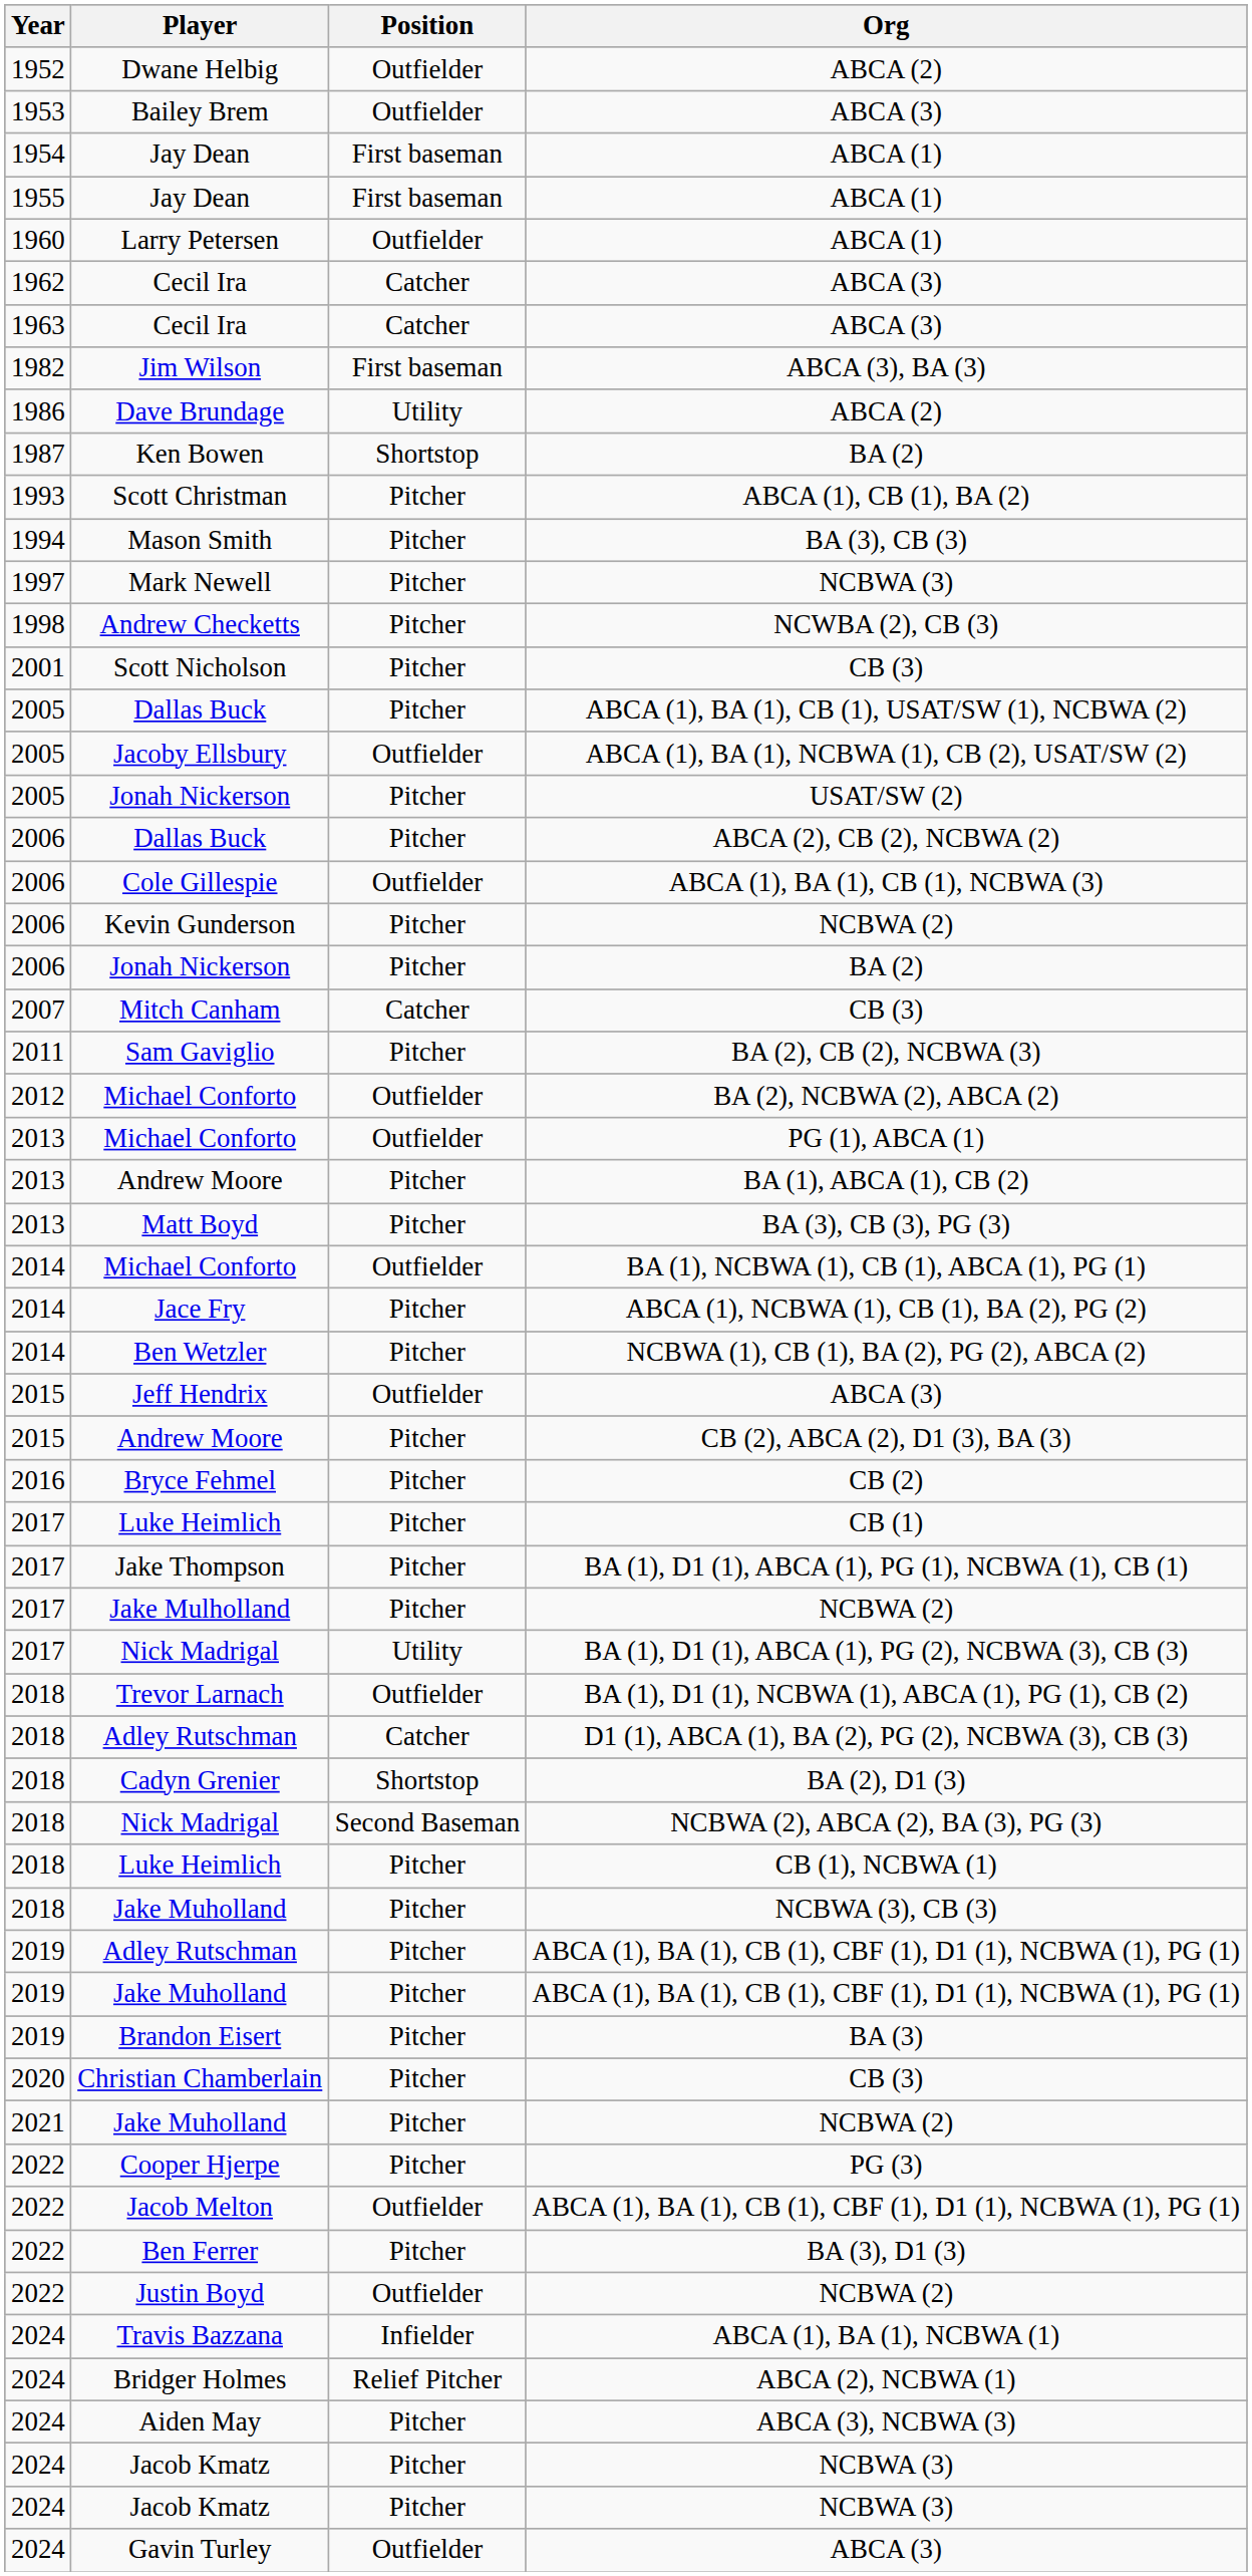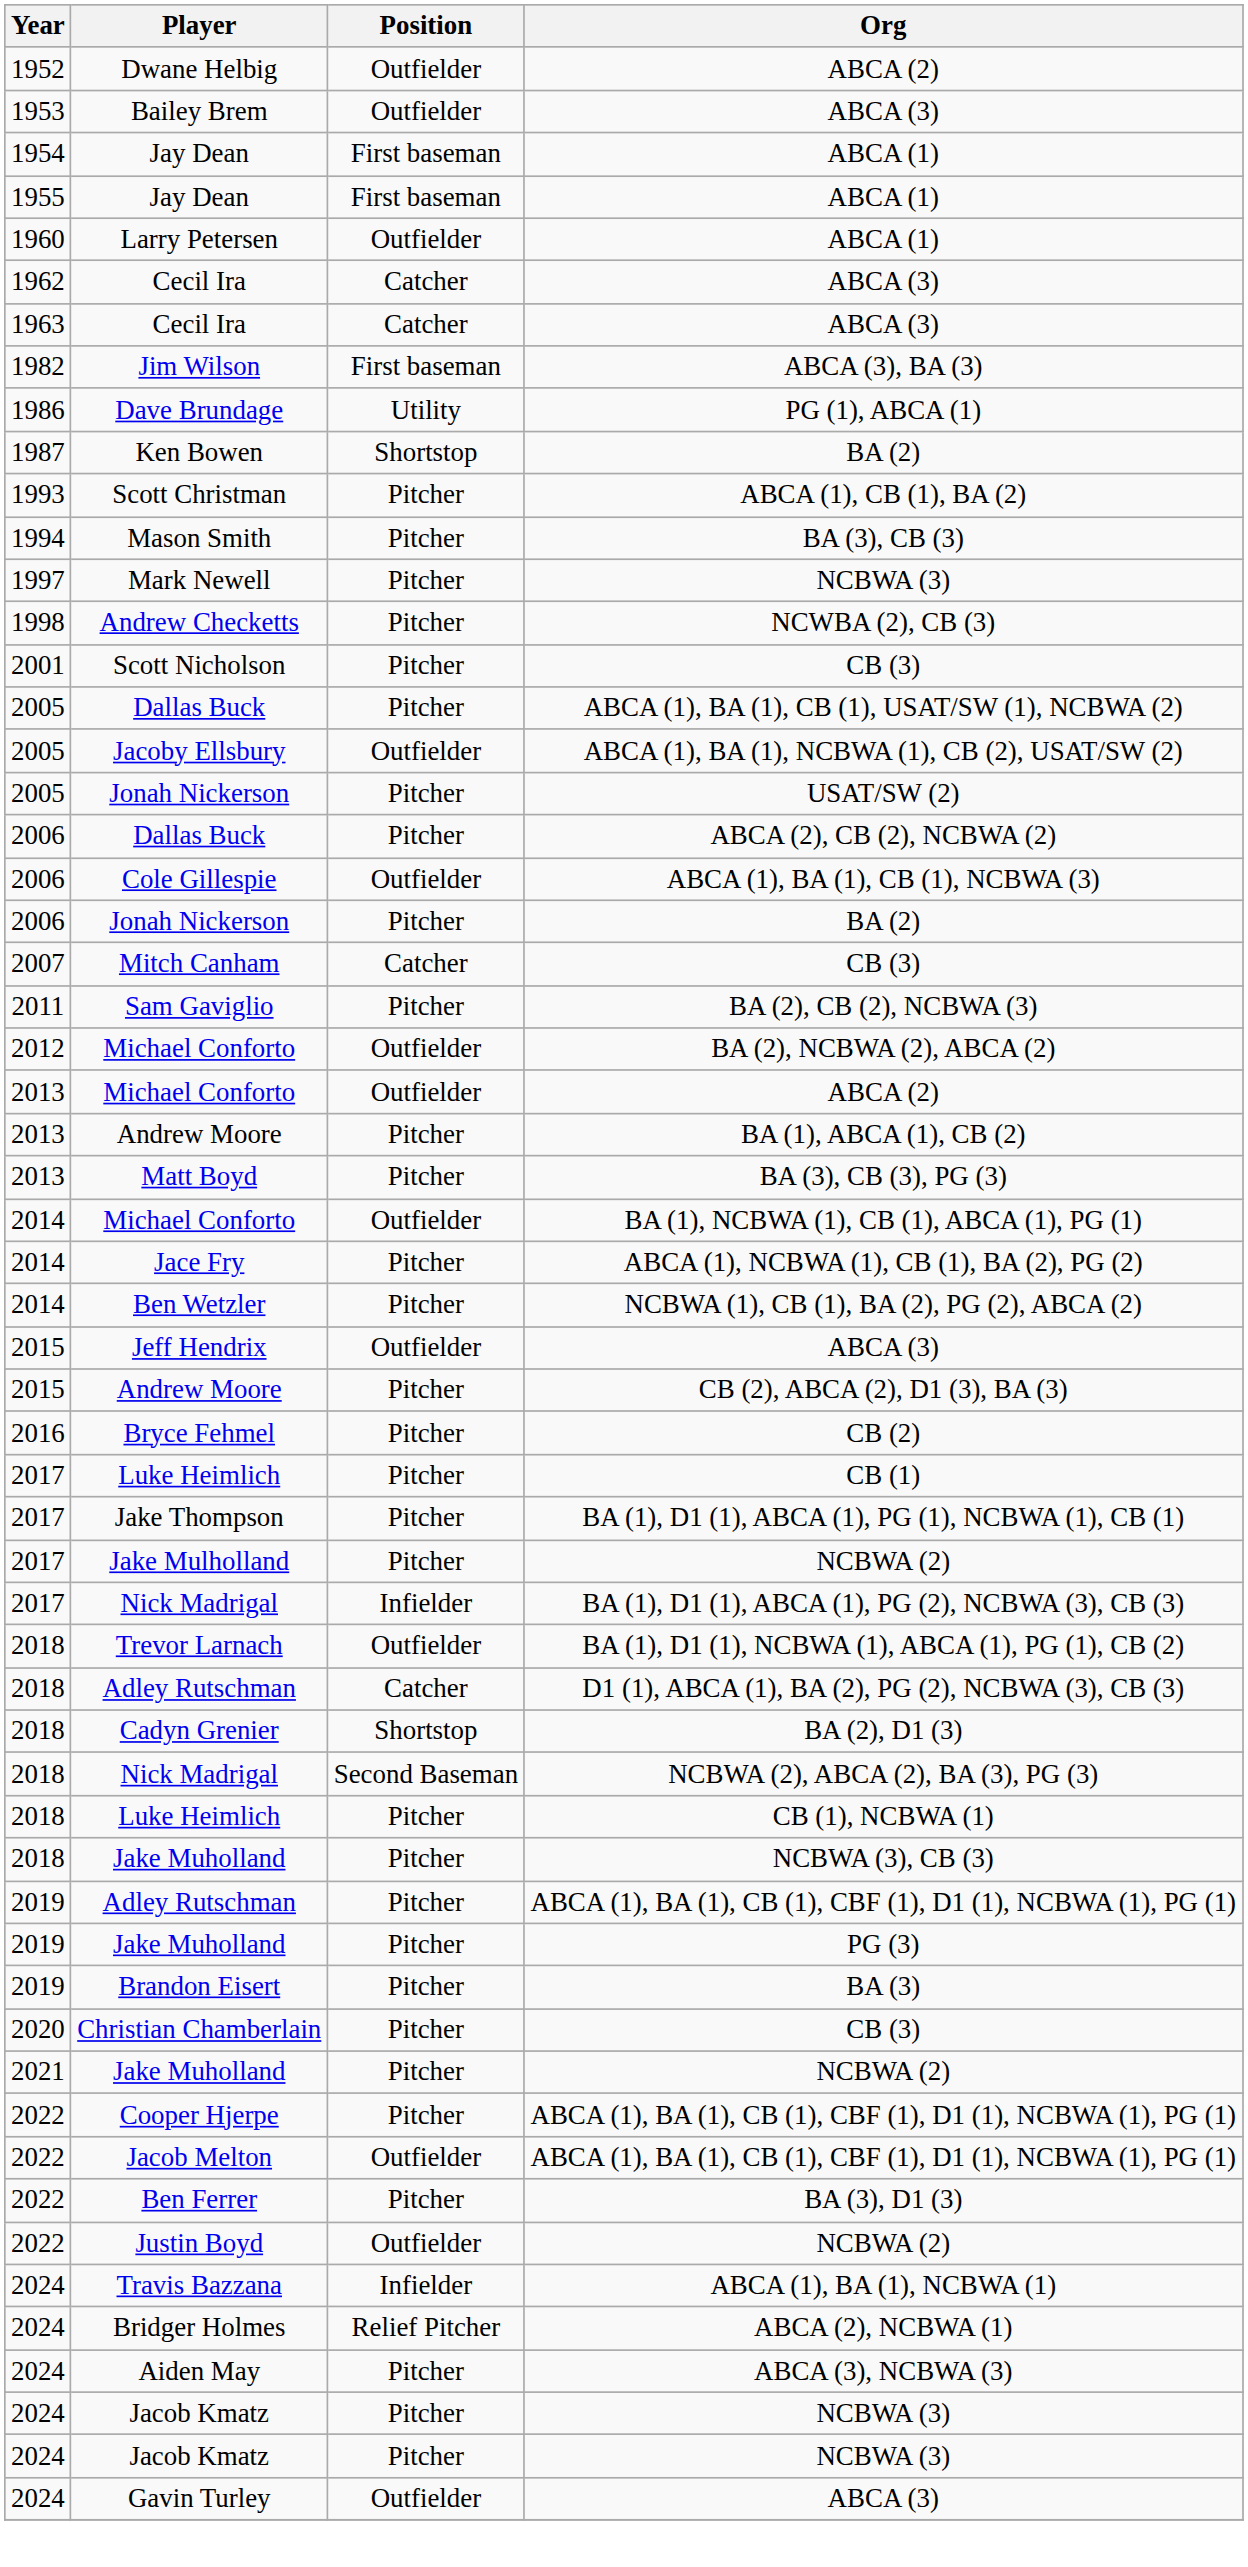Dave Brundage | Org: ABCA (2) -> PG (1), ABCA (1)
- row: 2006 | Kevin Gunderson | Pitcher | NCBWA (2)
2013 / Michael Conforto | Org: PG (1), ABCA (1) -> ABCA (2)
2017 / Nick Madrigal | Position: Utility -> Infielder
2019 / Jake Muholland | Org: ABCA (1), BA (1), CB (1), CBF (1), D1 (1), NCBWA (1), PG (1) -> PG (3)
Cooper Hjerpe | Org: PG (3) -> ABCA (1), BA (1), CB (1), CBF (1), D1 (1), NCBWA (1), PG (1)
